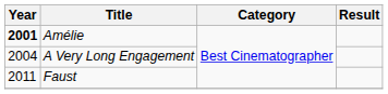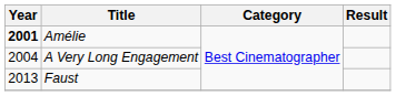Faust | Year: 2011 -> 2013
